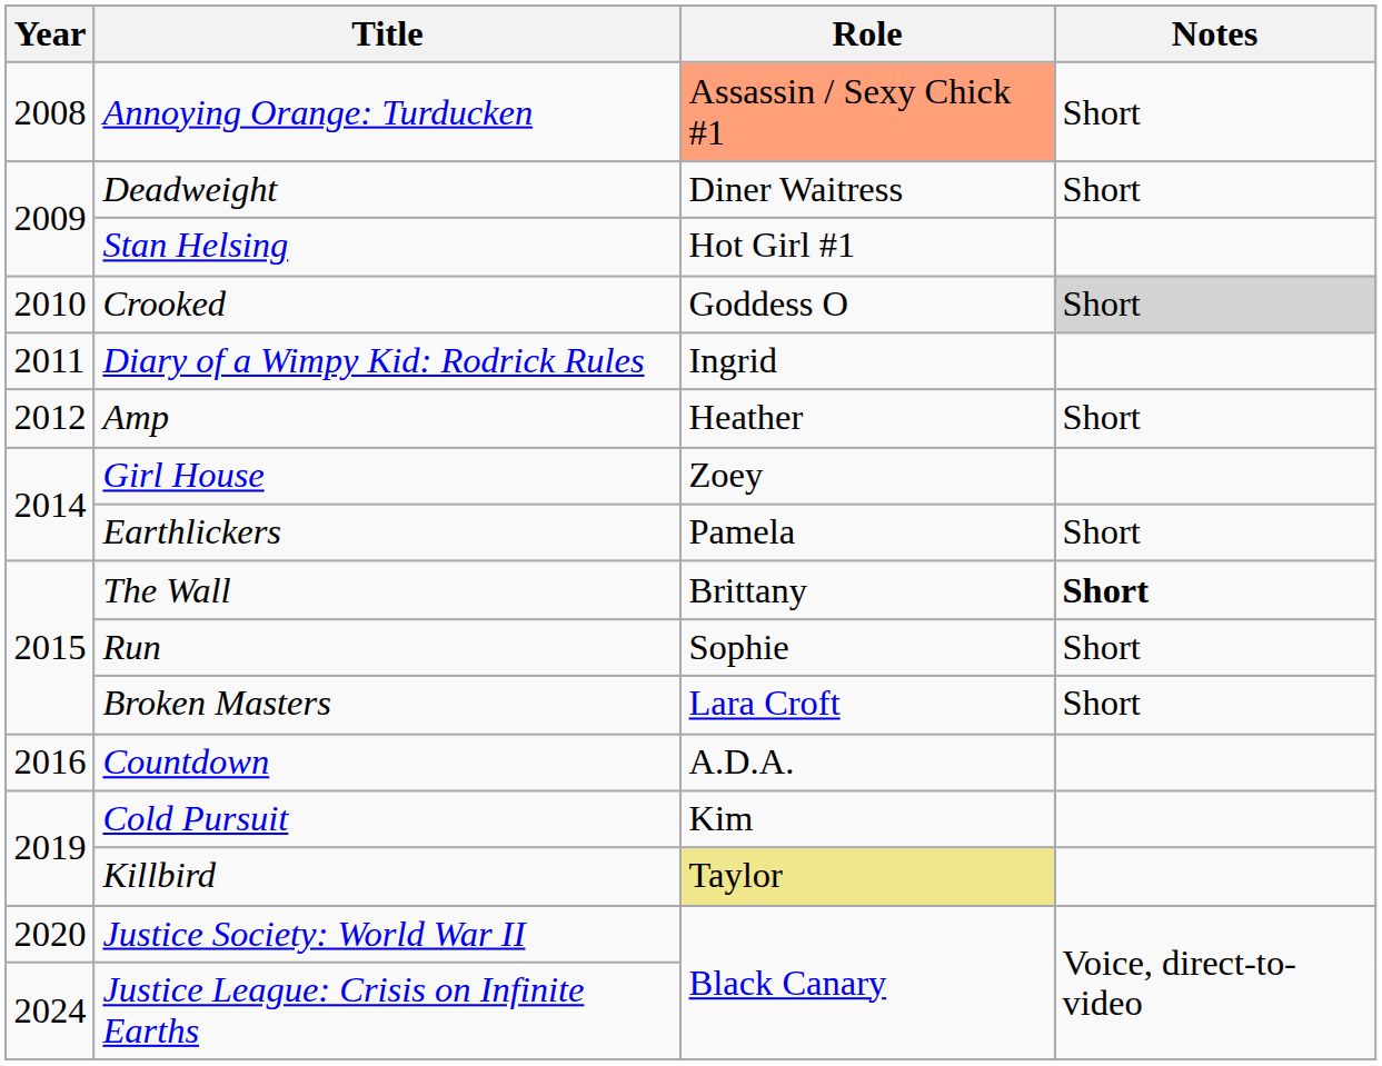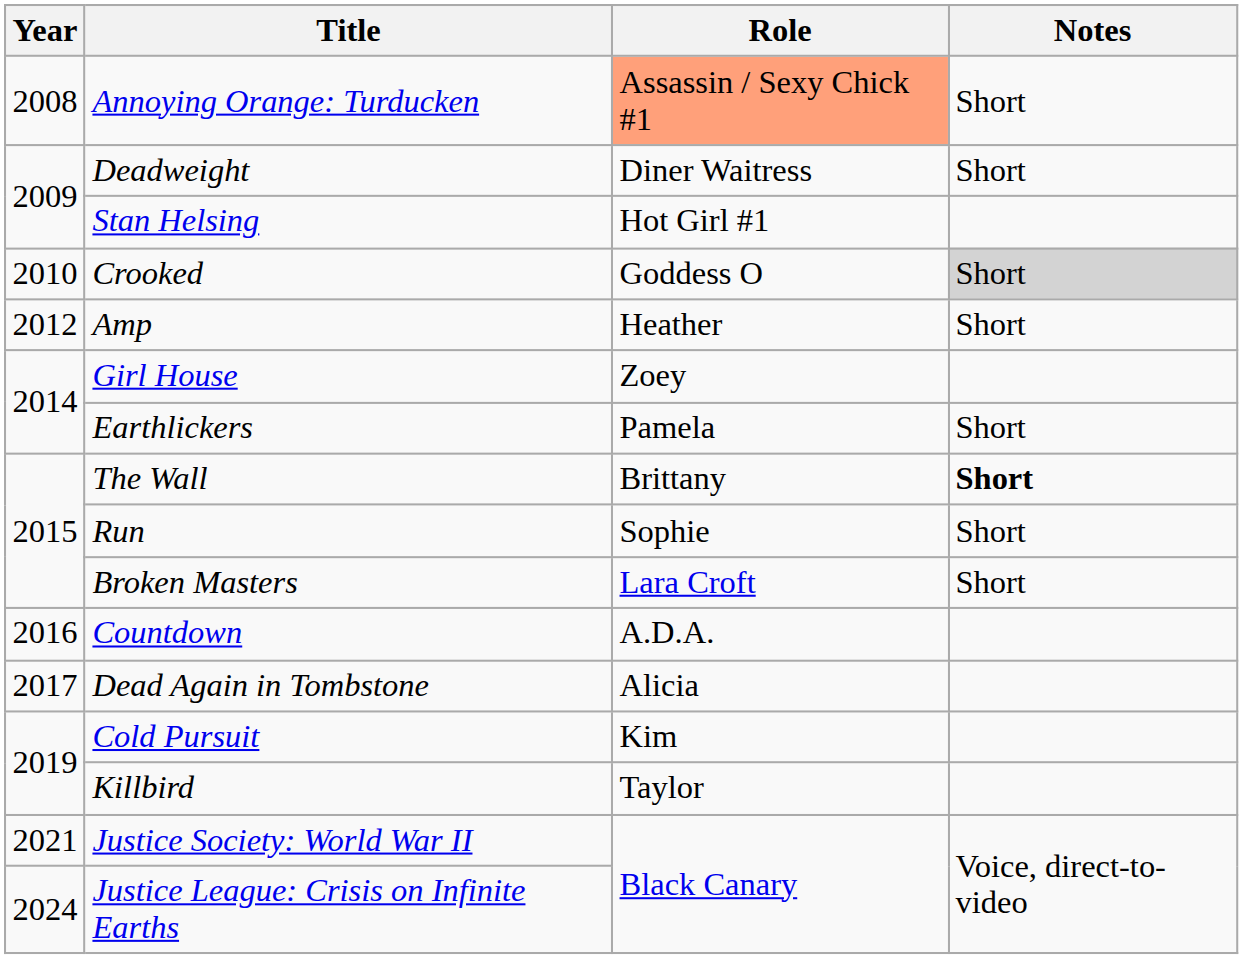- row: 2011 | Diary of a Wimpy Kid: Rodrick Rules | Ingrid
+ row: 2017 | Dead Again in Tombstone | Alicia
Killbird | Role: khaki background -> no background
Justice Society: World War II | Year: 2020 -> 2021
